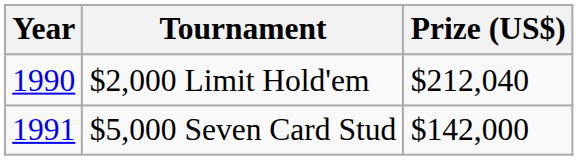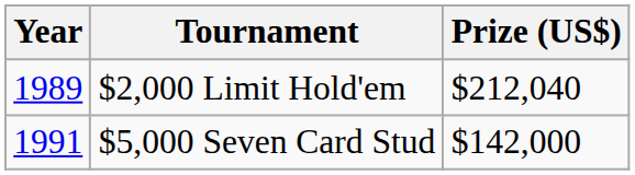$2,000 Limit Hold'em | Year: 1990 -> 1989
